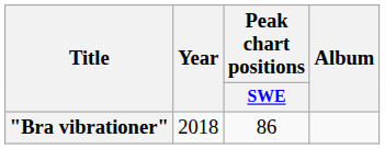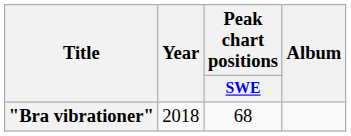"Bra vibrationer" | Peak chart positions / SWE: 86 -> 68
